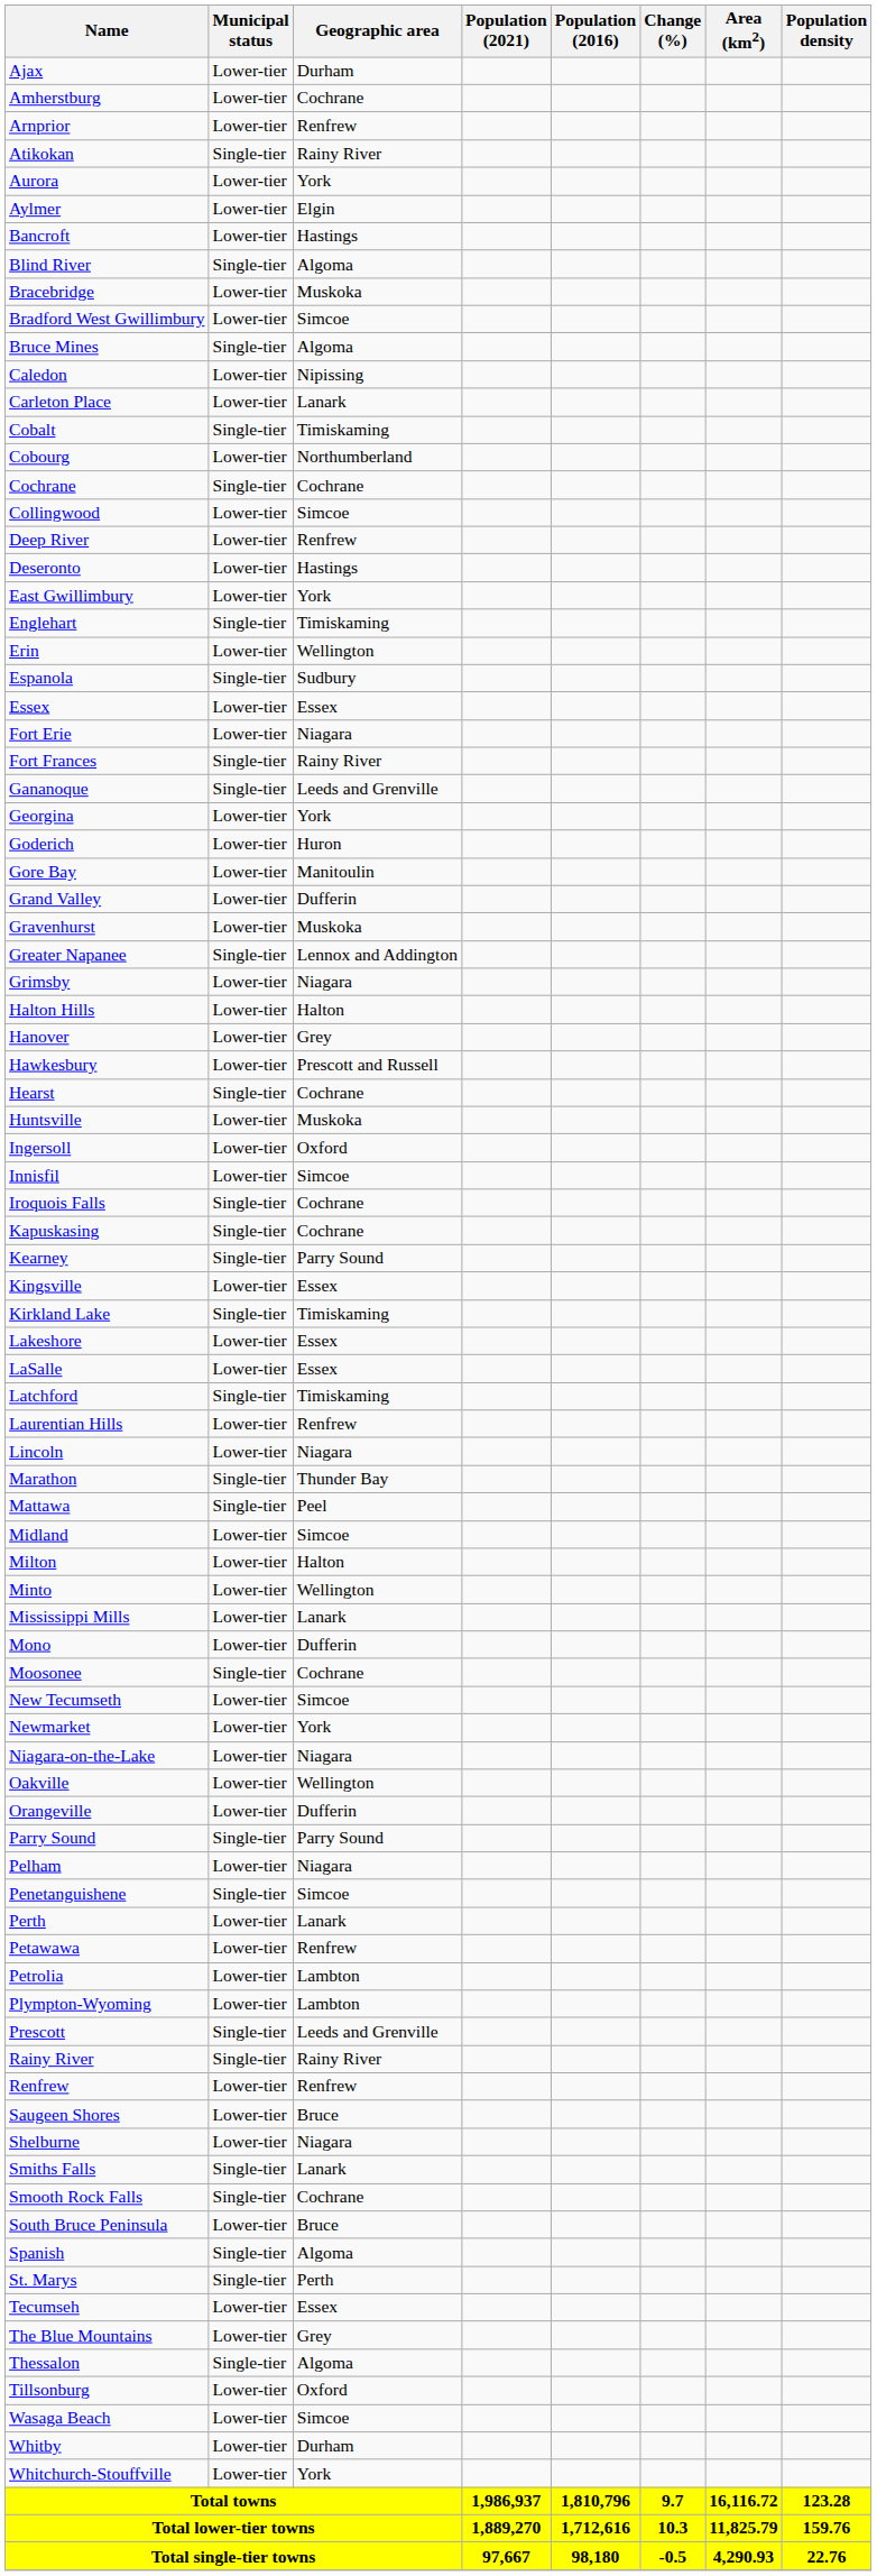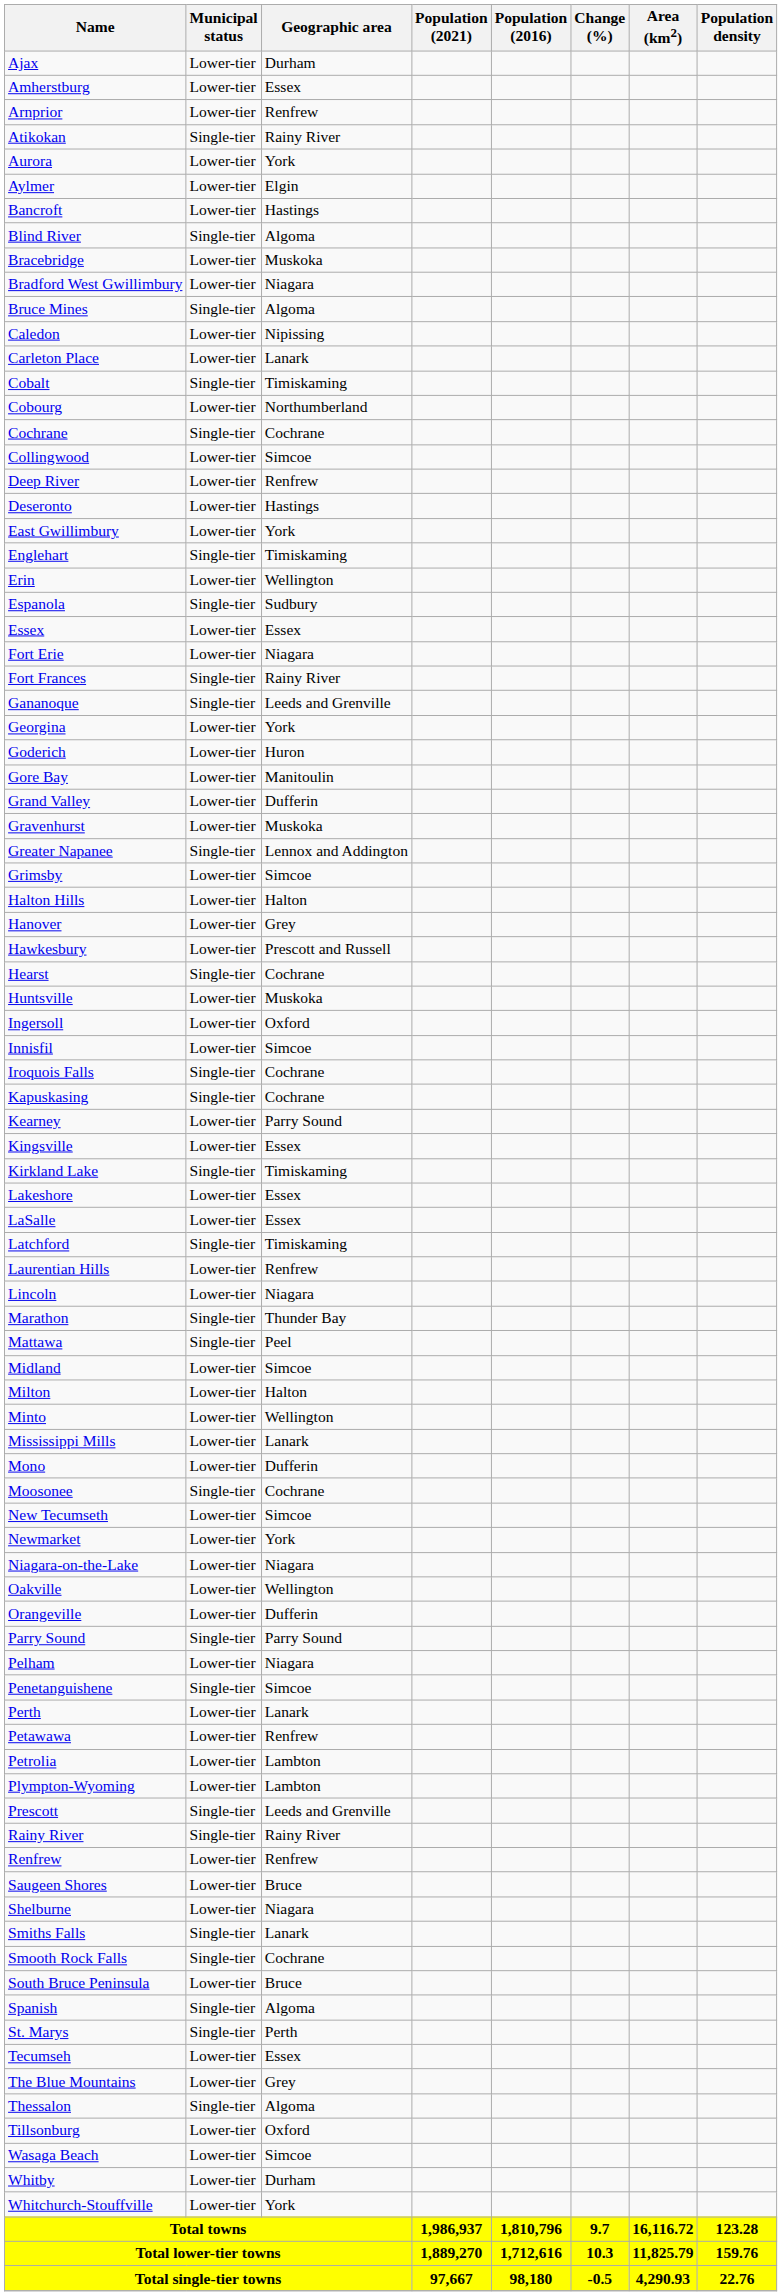Amherstburg | Geographic area: Cochrane -> Essex
Bradford West Gwillimbury | Geographic area: Simcoe -> Niagara
Grimsby | Geographic area: Niagara -> Simcoe
Kearney | Municipal status: Single-tier -> Lower-tier
